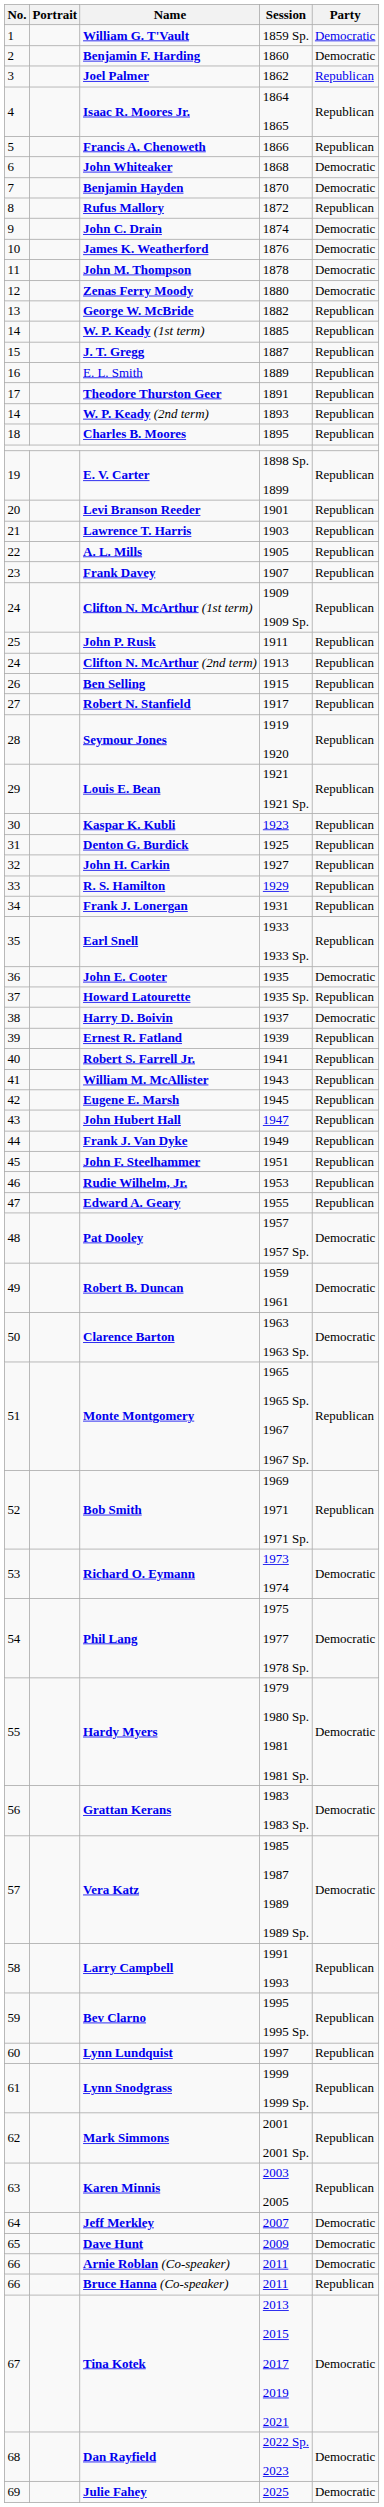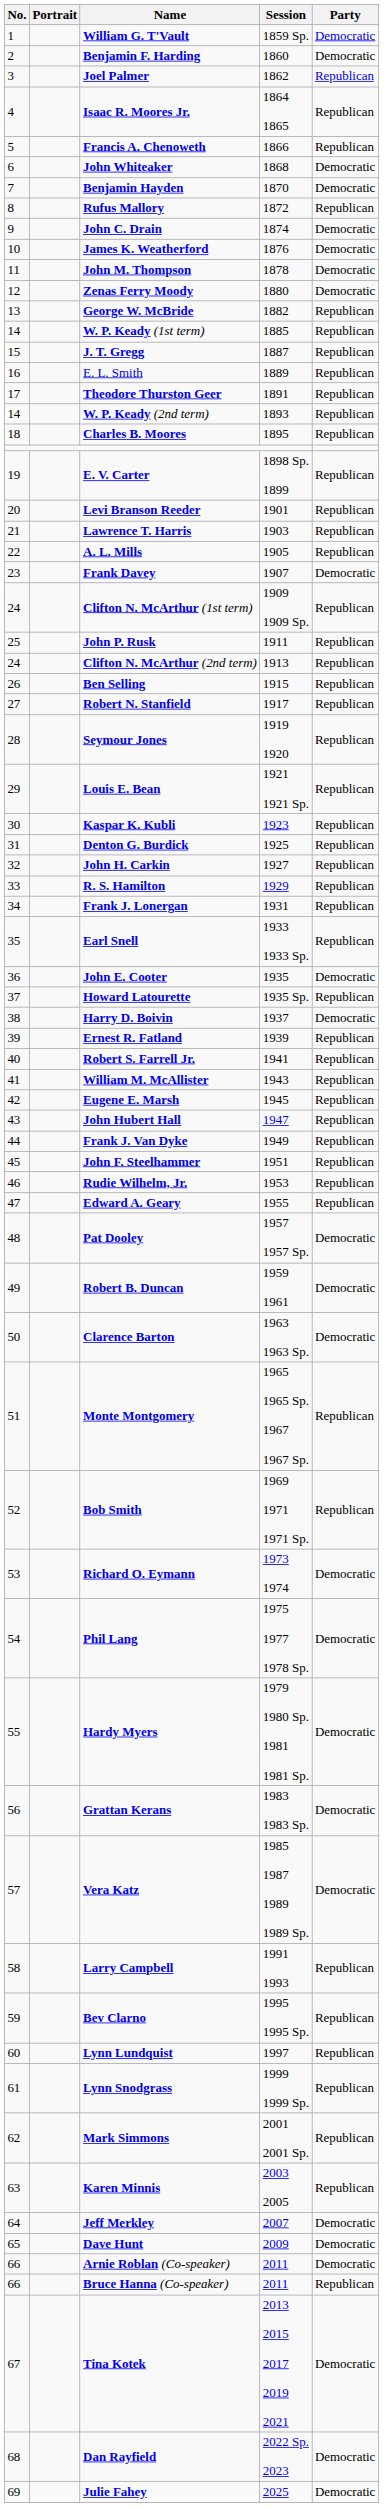Frank Davey | Party: Republican -> Democratic
